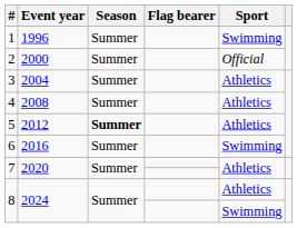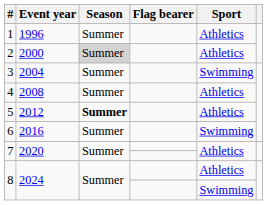1 | Sport: Swimming -> Athletics
2 | Season: no background -> lightgrey background
2 | Sport: Official -> Athletics
3 | Sport: Athletics -> Swimming
